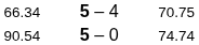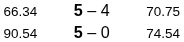90.54 | column 3: 74.74 -> 74.54
